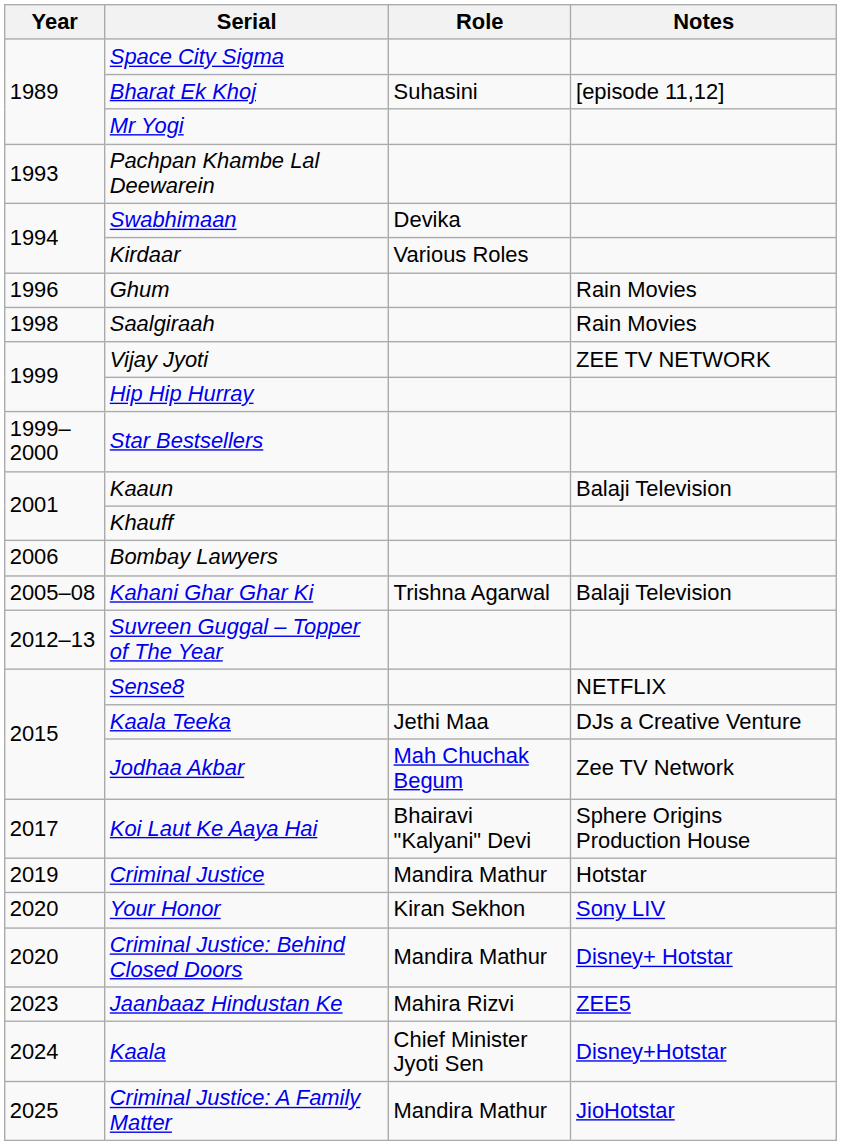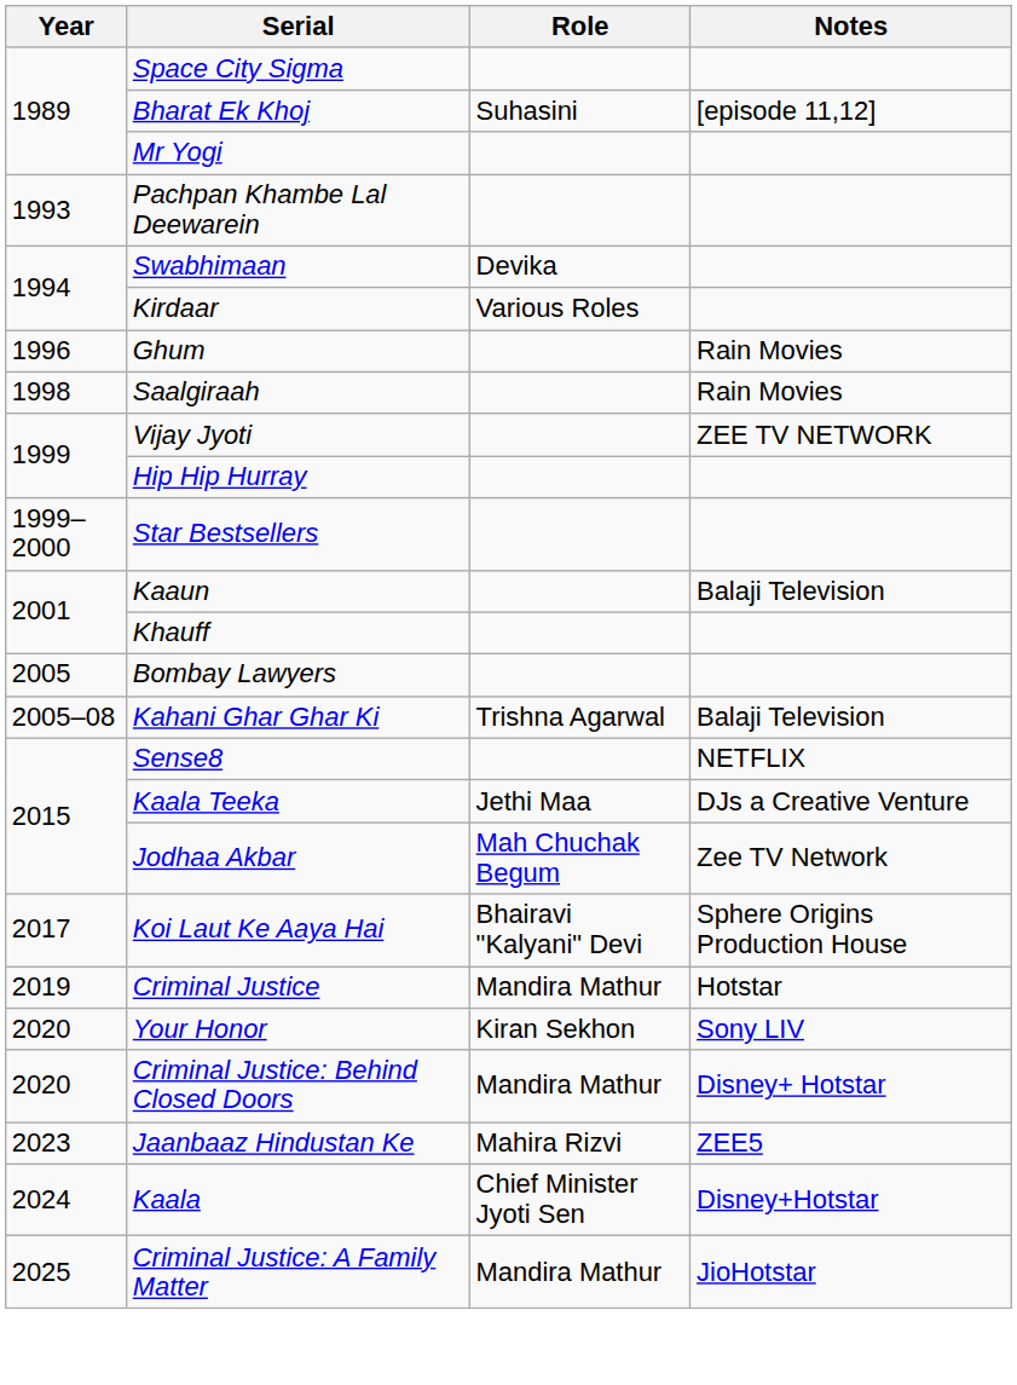Bombay Lawyers | Year: 2006 -> 2005
- row: 2012–13 | Suvreen Guggal – Topper of The Year
